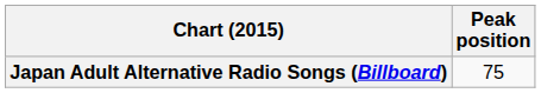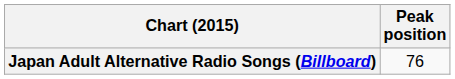Japan Adult Alternative Radio Songs (Billboard) | Peak position: 75 -> 76
